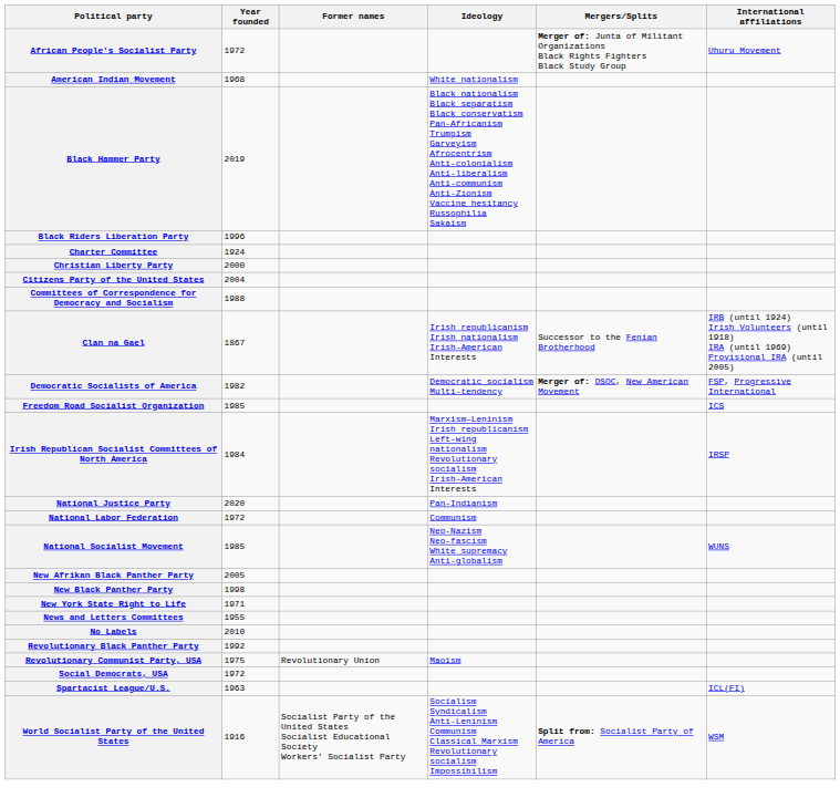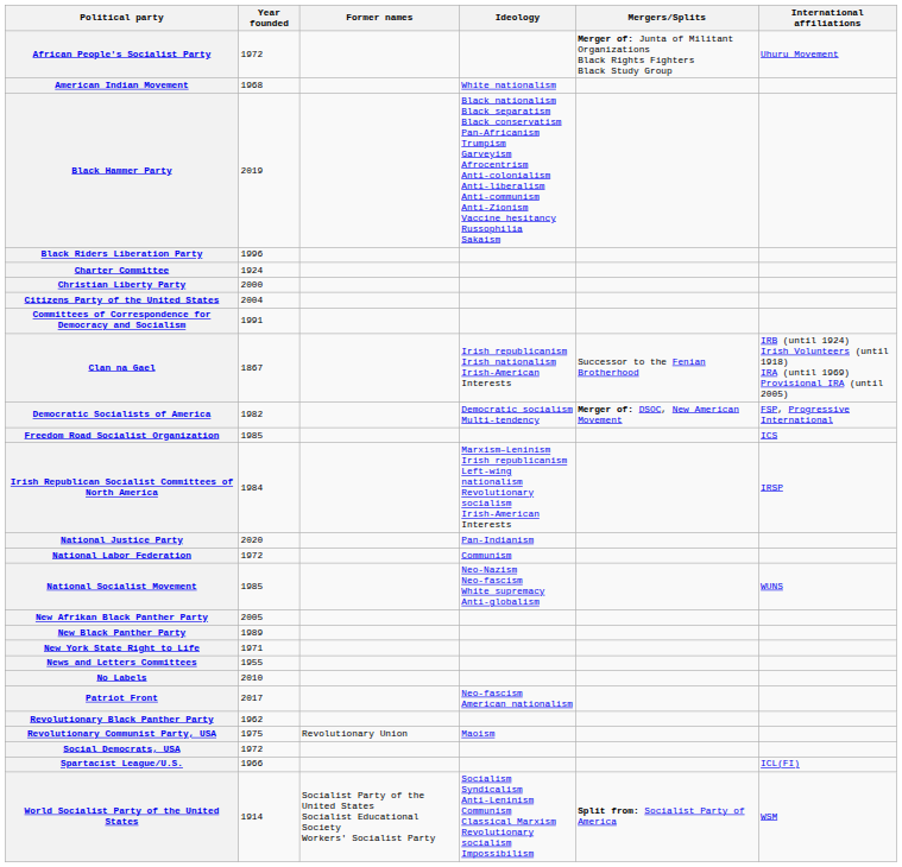Committees of Correspondence for Democracy and Socialism | Year founded: 1988 -> 1991
New Black Panther Party | Year founded: 1998 -> 1989
+ row: Patriot Front | 2017 | Neo-fascism American nationalism
Revolutionary Black Panther Party | Year founded: 1992 -> 1962
Spartacist League/U.S. | Year founded: 1963 -> 1966
World Socialist Party of the United States | Year founded: 1916 -> 1914
